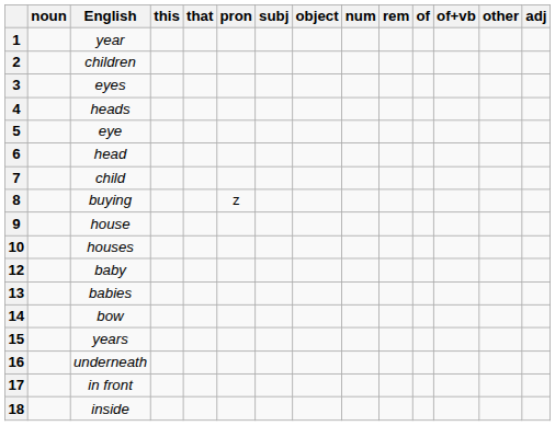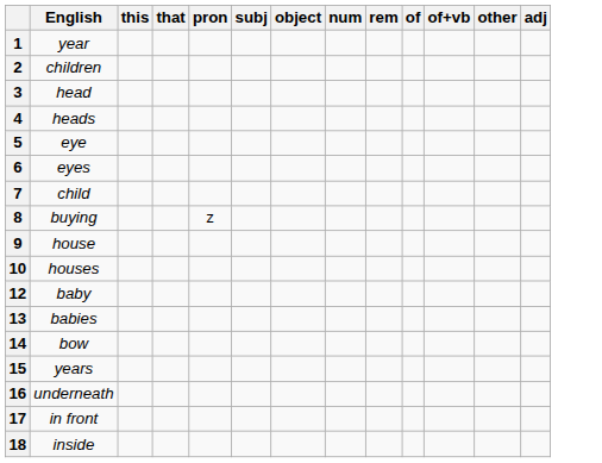- column: noun
3 | English: eyes -> head
6 | English: head -> eyes
